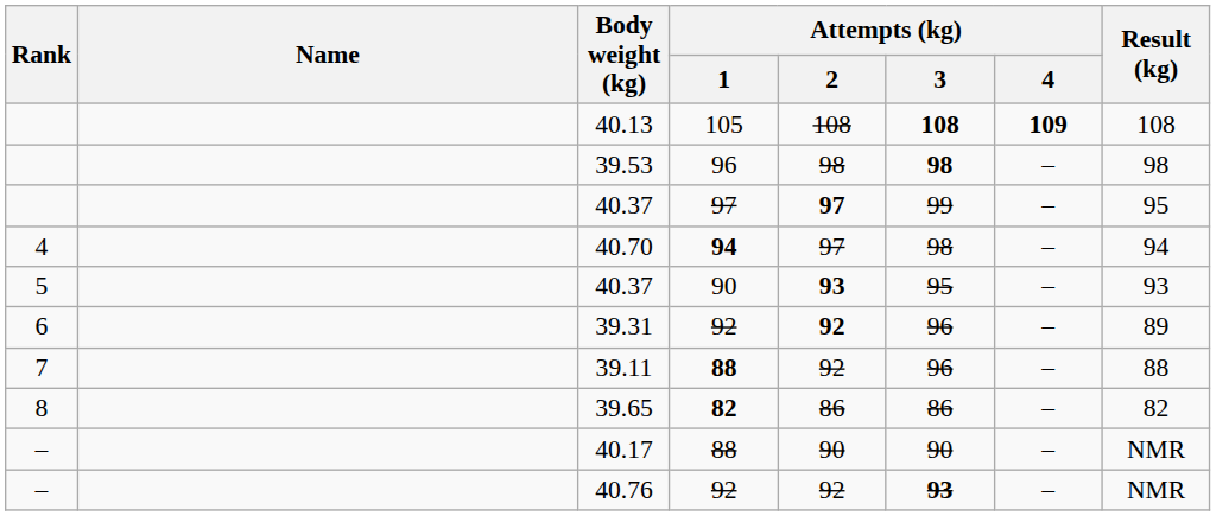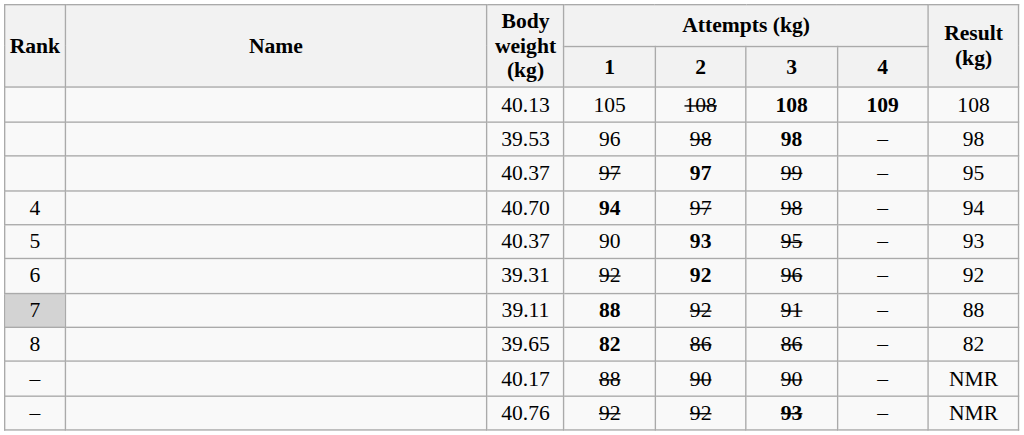39.31 | Result (kg): 89 -> 92
39.11 | Rank: no background -> lightgrey background
39.11 | Attempts (kg) / 3: 96 -> 91
